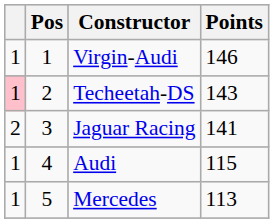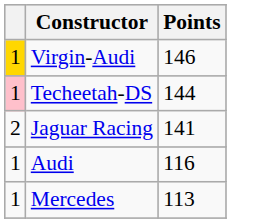- column: Pos | 1 | 2 | 3 | 4 | 5
Virgin-Audi | column 1: no background -> gold background
Techeetah-DS | Points: 143 -> 144
Audi | Points: 115 -> 116
